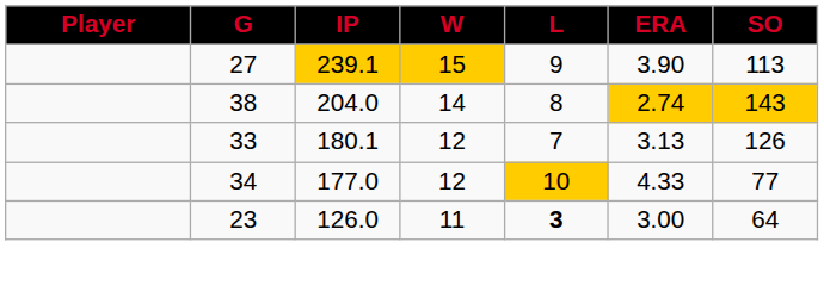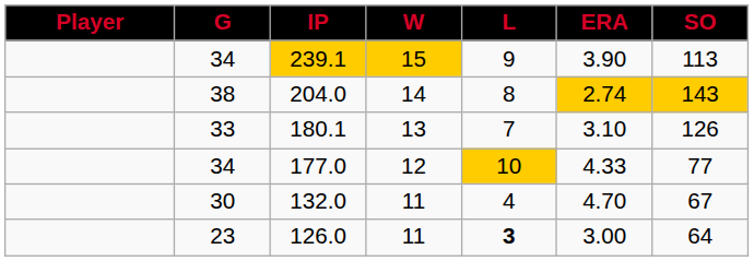239.1 | G: 27 -> 34
180.1 | W: 12 -> 13
180.1 | ERA: 3.13 -> 3.10
+ row: 30 | 132.0 | 11 | 4 | 4.70 | 67
